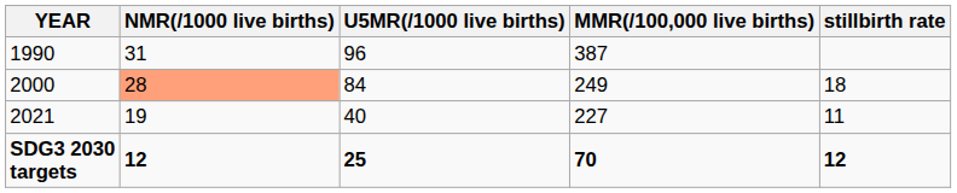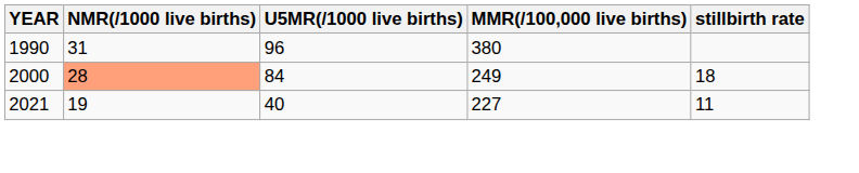1990 | MMR(/100,000 live births): 387 -> 380
- row: SDG3 2030 targets | 12 | 25 | 70 | 12
